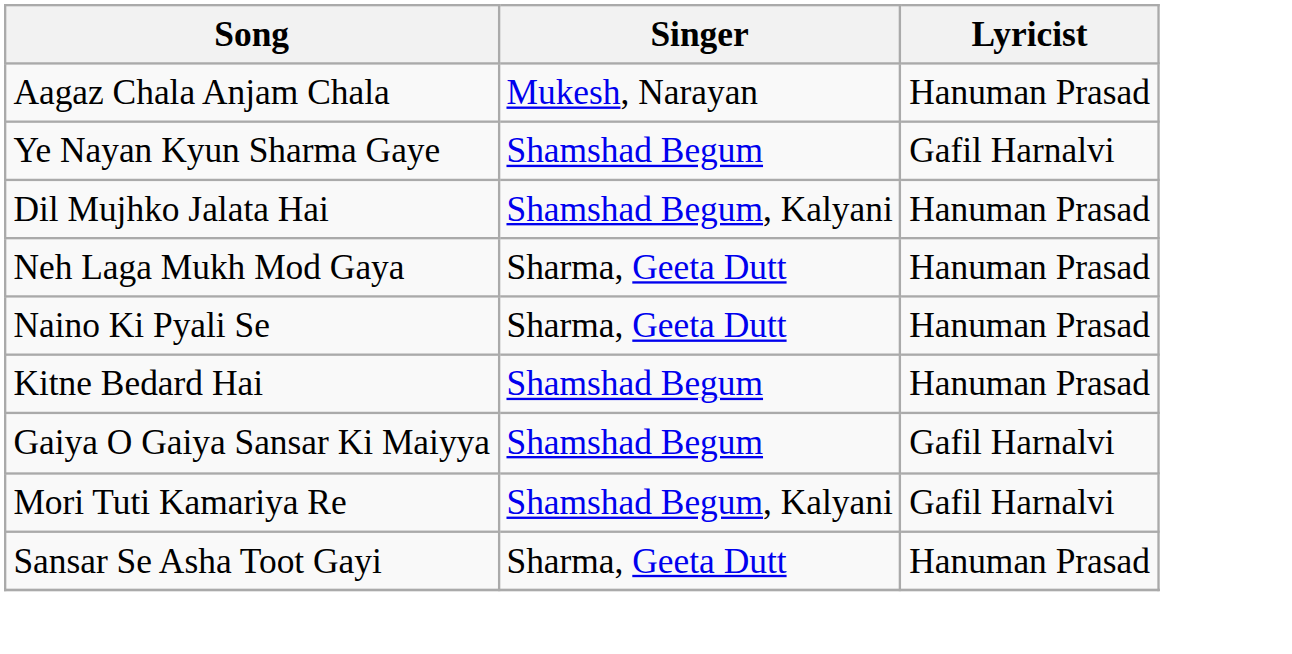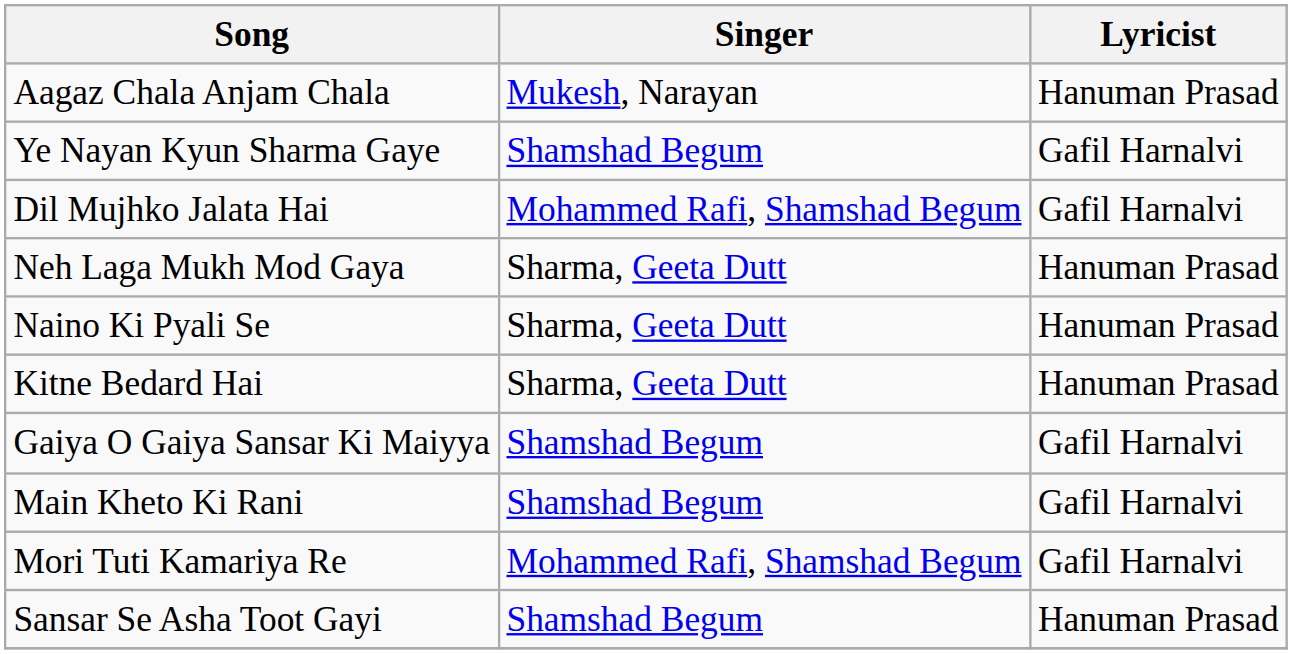Dil Mujhko Jalata Hai | Singer: Shamshad Begum, Kalyani -> Mohammed Rafi, Shamshad Begum
Dil Mujhko Jalata Hai | Lyricist: Hanuman Prasad -> Gafil Harnalvi
Kitne Bedard Hai | Singer: Shamshad Begum -> Sharma, Geeta Dutt
+ row: Main Kheto Ki Rani | Shamshad Begum | Gafil Harnalvi
Mori Tuti Kamariya Re | Singer: Shamshad Begum, Kalyani -> Mohammed Rafi, Shamshad Begum
Sansar Se Asha Toot Gayi | Singer: Sharma, Geeta Dutt -> Shamshad Begum
